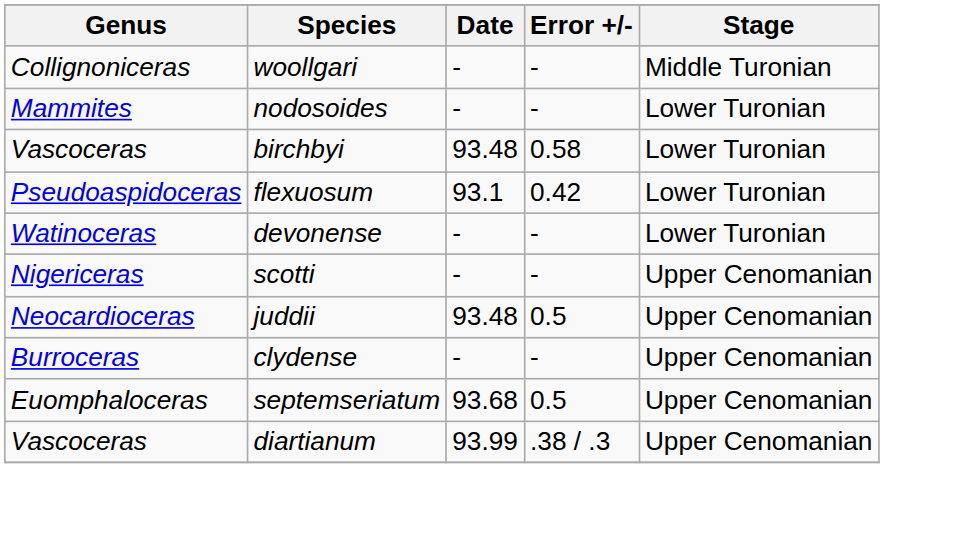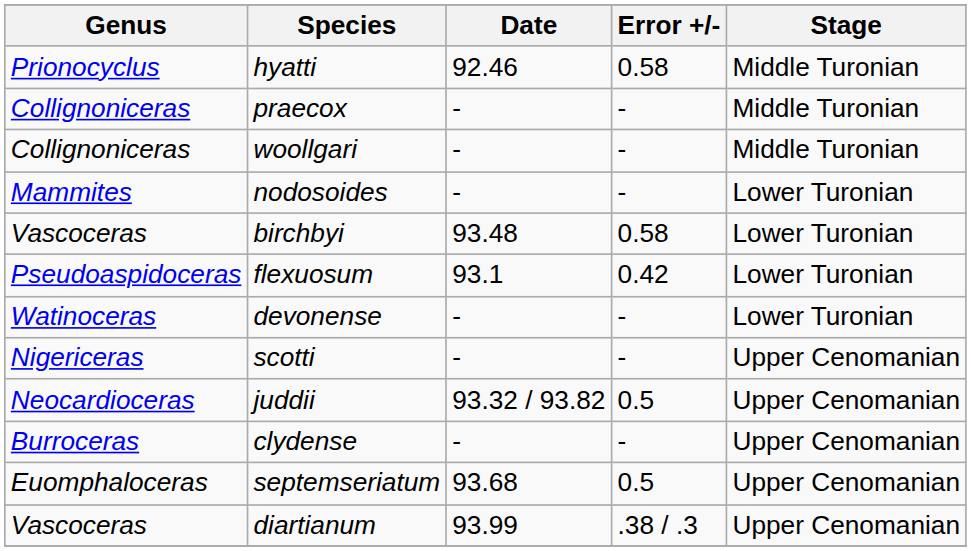+ row: Prionocyclus | hyatti | 92.46 | 0.58 | Middle Turonian
+ row: Collignoniceras | praecox | - | - | Middle Turonian
juddii | Date: 93.48 -> 93.32 / 93.82
